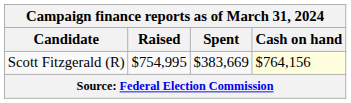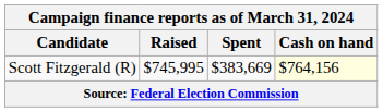Scott Fitzgerald (R) | Raised: $754,995 -> $745,995
